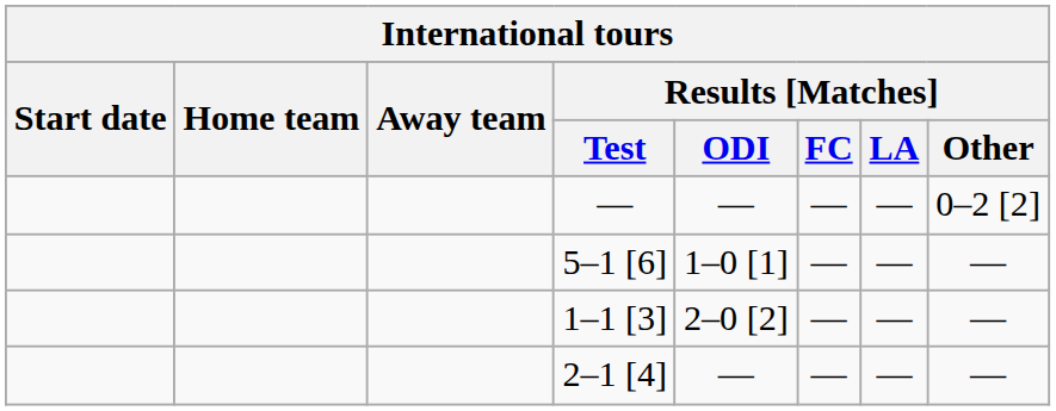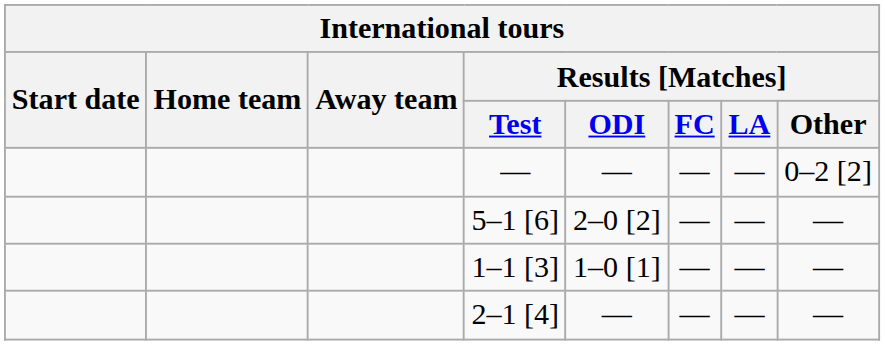5–1 [6] | Results [Matches] / ODI: 1–0 [1] -> 2–0 [2]
1–1 [3] | Results [Matches] / ODI: 2–0 [2] -> 1–0 [1]
